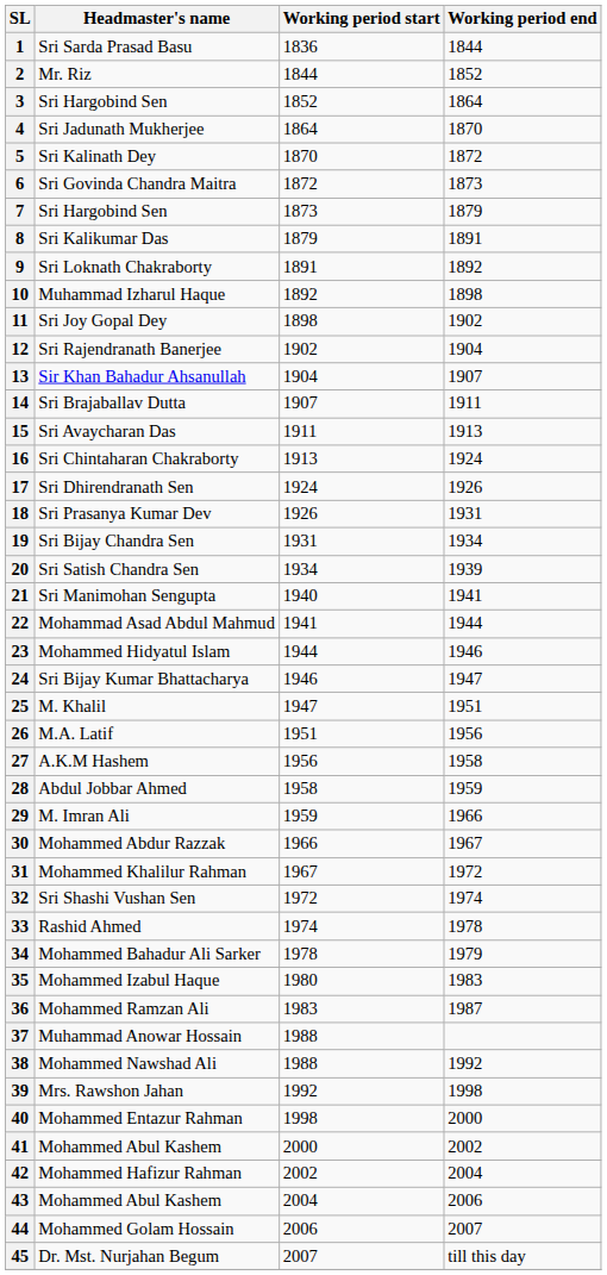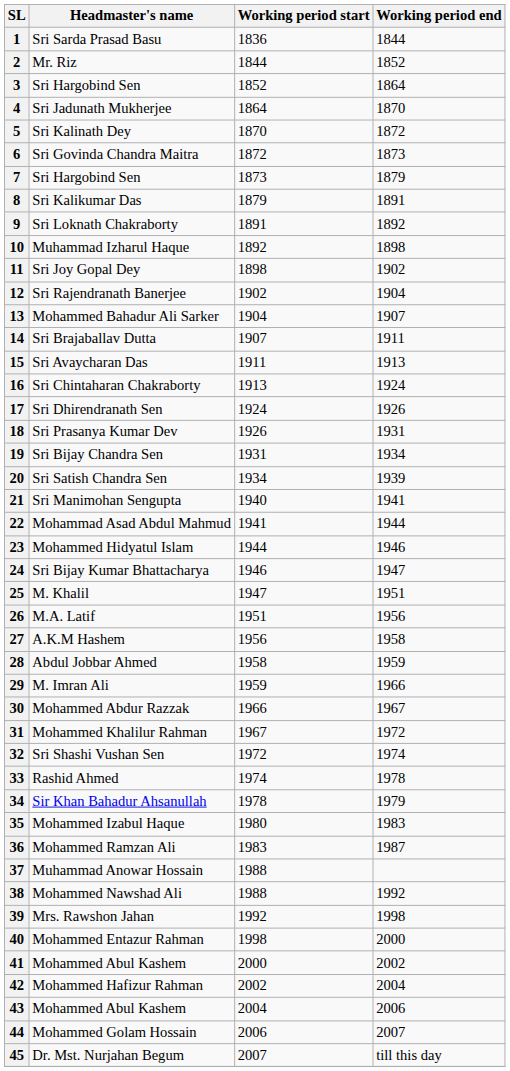13 | Headmaster's name: Sir Khan Bahadur Ahsanullah -> Mohammed Bahadur Ali Sarker
34 | Headmaster's name: Mohammed Bahadur Ali Sarker -> Sir Khan Bahadur Ahsanullah
